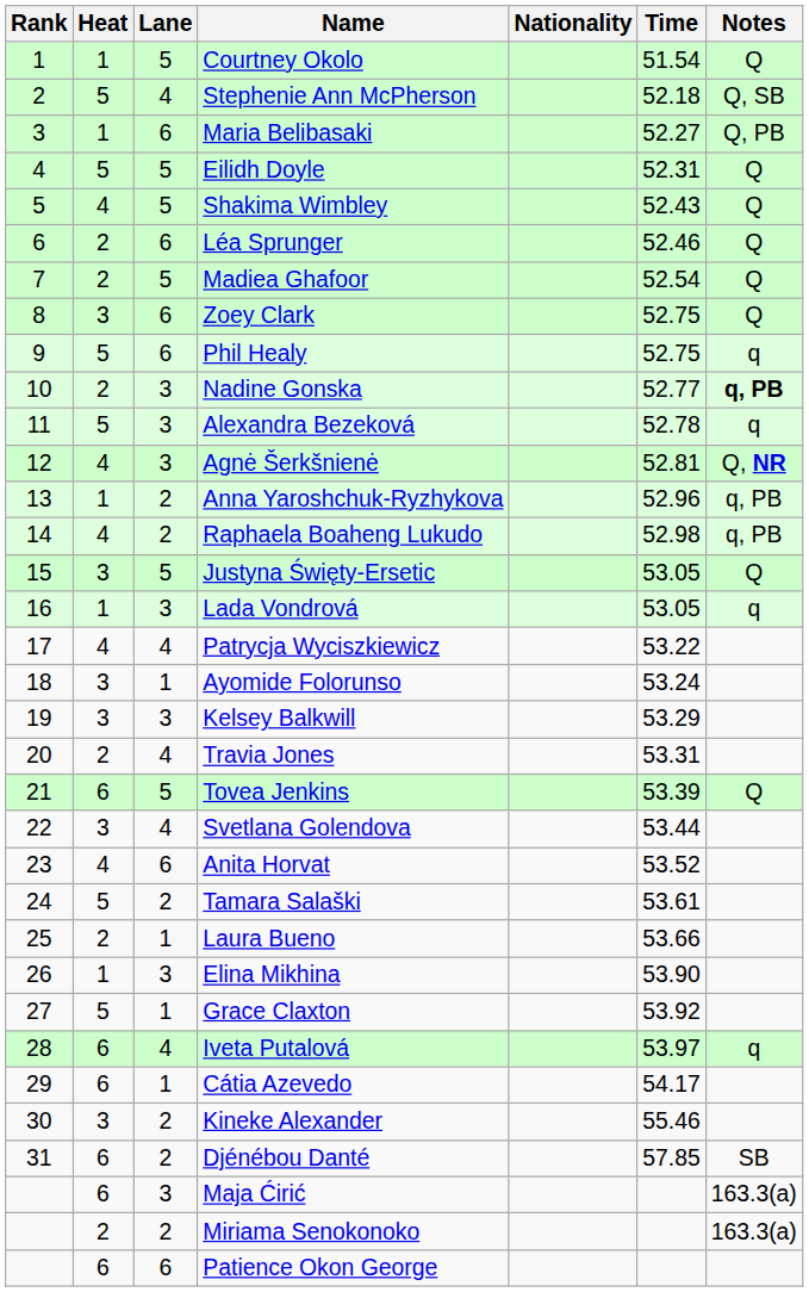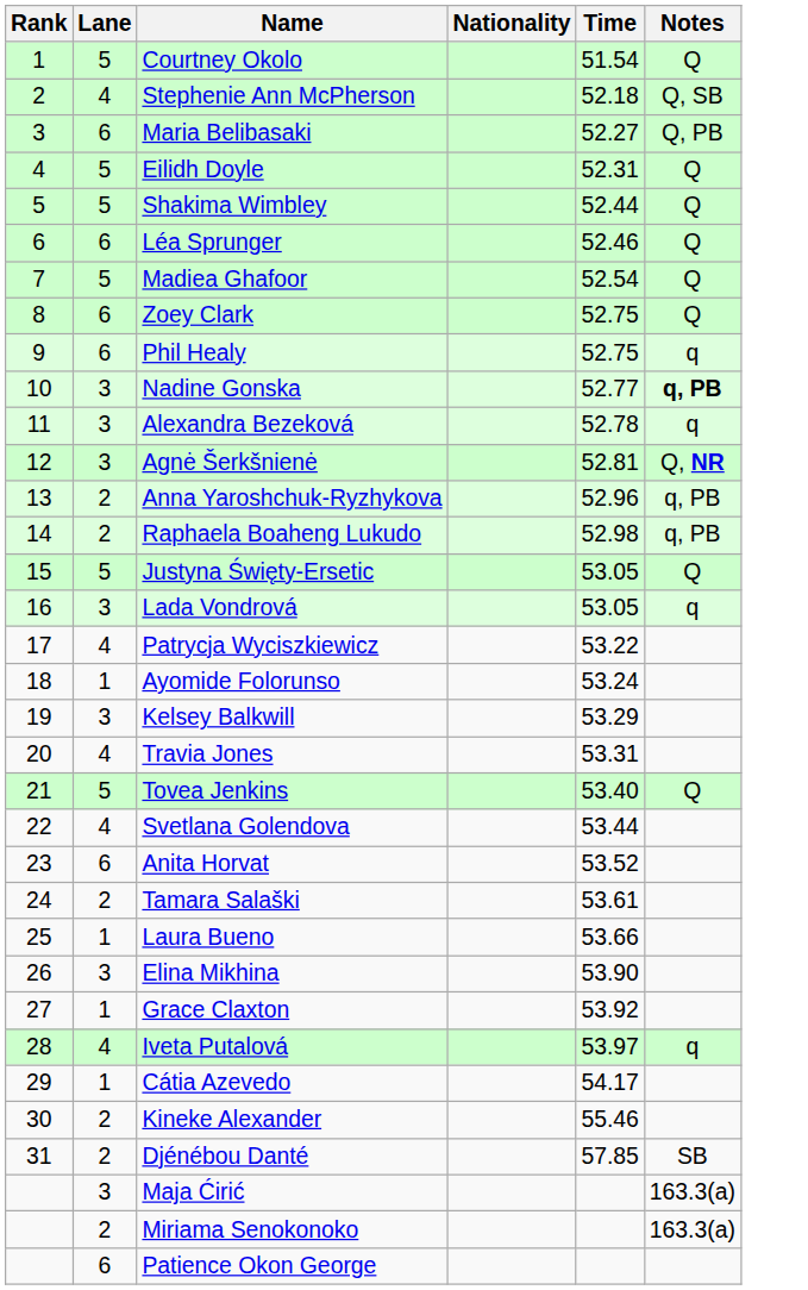- column: Heat | 1 | 5 | 1 | 5 | 4 | 2 | 2 | 3 | 5 | 2 | 5 | 4 | 1 | 4 | 3 | 1 | 4 | 3 | 3 | 2 | 6 | 3 | 4 | 5 | 2 | 1 | 5 | 6 | 6 | 3 | 6 | 6 | 2 | 6
Shakima Wimbley | Time: 52.43 -> 52.44
Tovea Jenkins | Time: 53.39 -> 53.40
